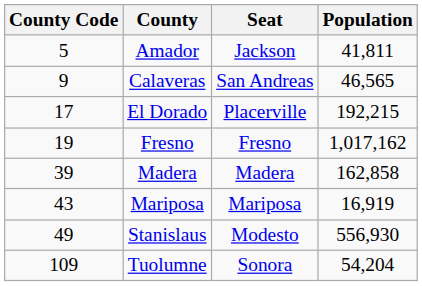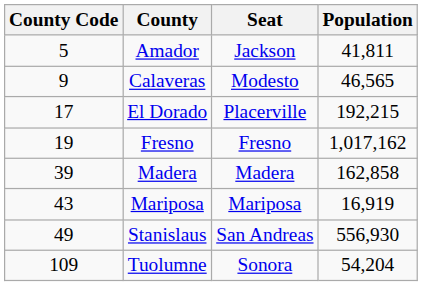Calaveras | Seat: San Andreas -> Modesto
Stanislaus | Seat: Modesto -> San Andreas
